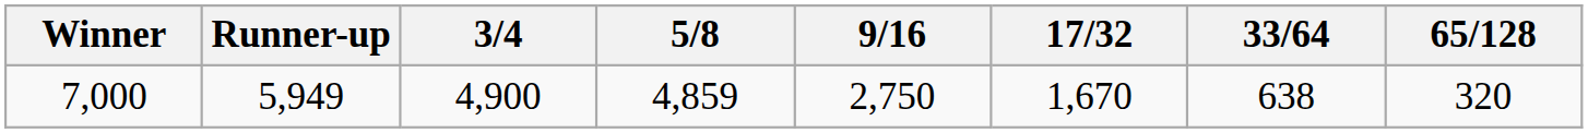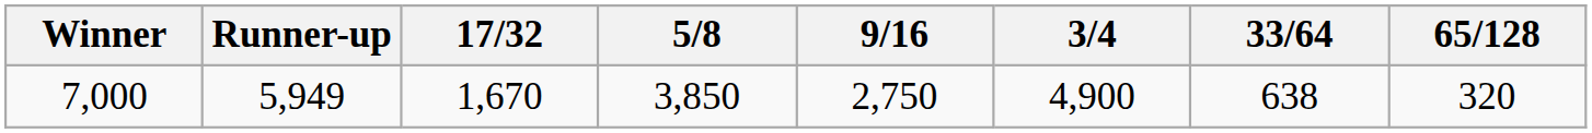columns swapped: 3/4 <-> 17/32
7,000 | 5/8: 4,859 -> 3,850
